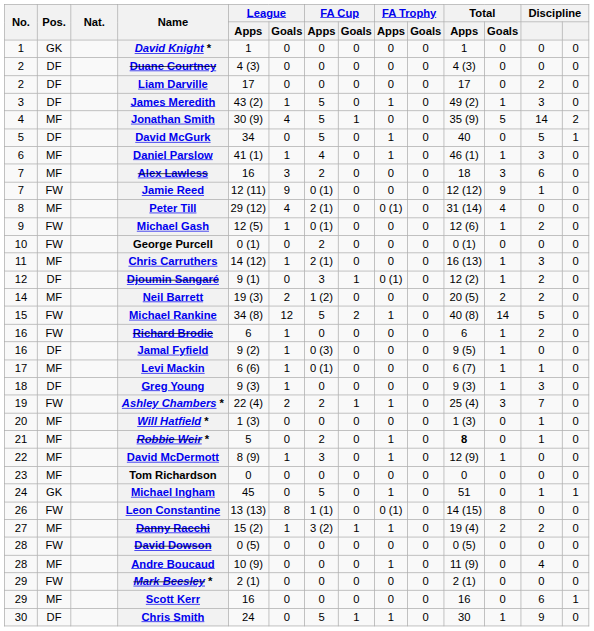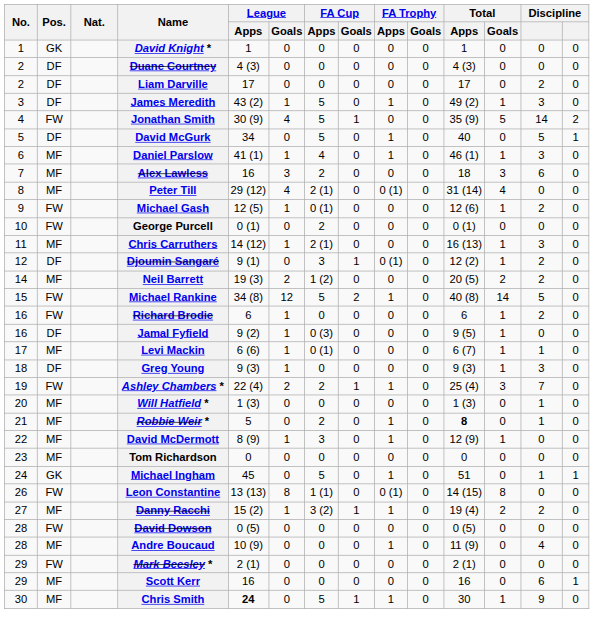Jonathan Smith | Pos.: MF -> FW
- row: 7 | FW | Jamie Reed | 12 (11) | 9 | 0 (1) | 0 | 0 | 0 | 12 (12) | 9 | 1 | 0
Chris Smith | Pos.: DF -> MF
Chris Smith | League / Apps: normal -> bold
